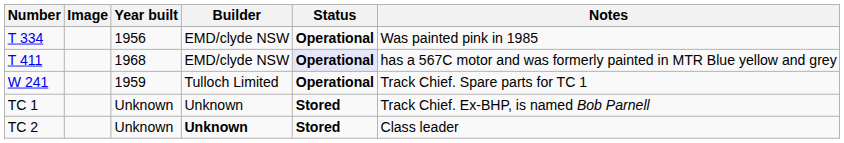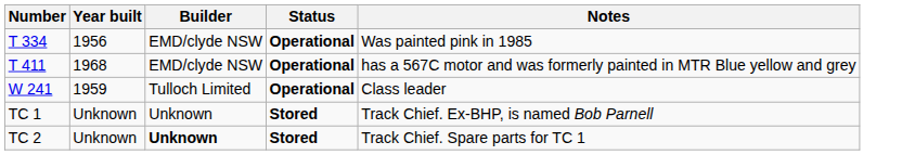- column: Image
T 411 | Status: lavender background -> no background
W 241 | Notes: Track Chief. Spare parts for TC 1 -> Class leader
TC 2 | Notes: Class leader -> Track Chief. Spare parts for TC 1
